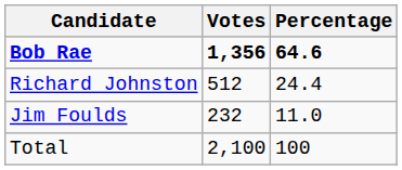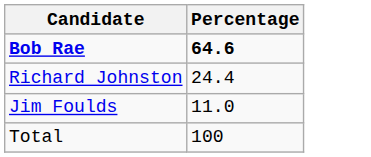- column: Votes | 1,356 | 512 | 232 | 2,100
